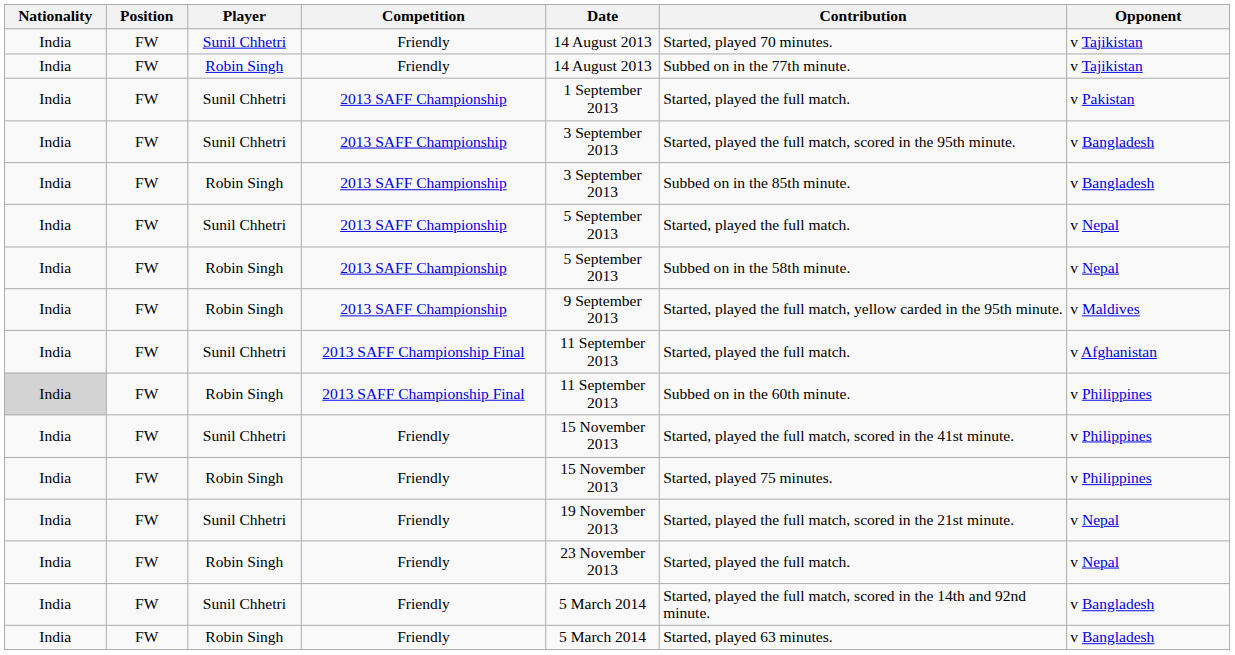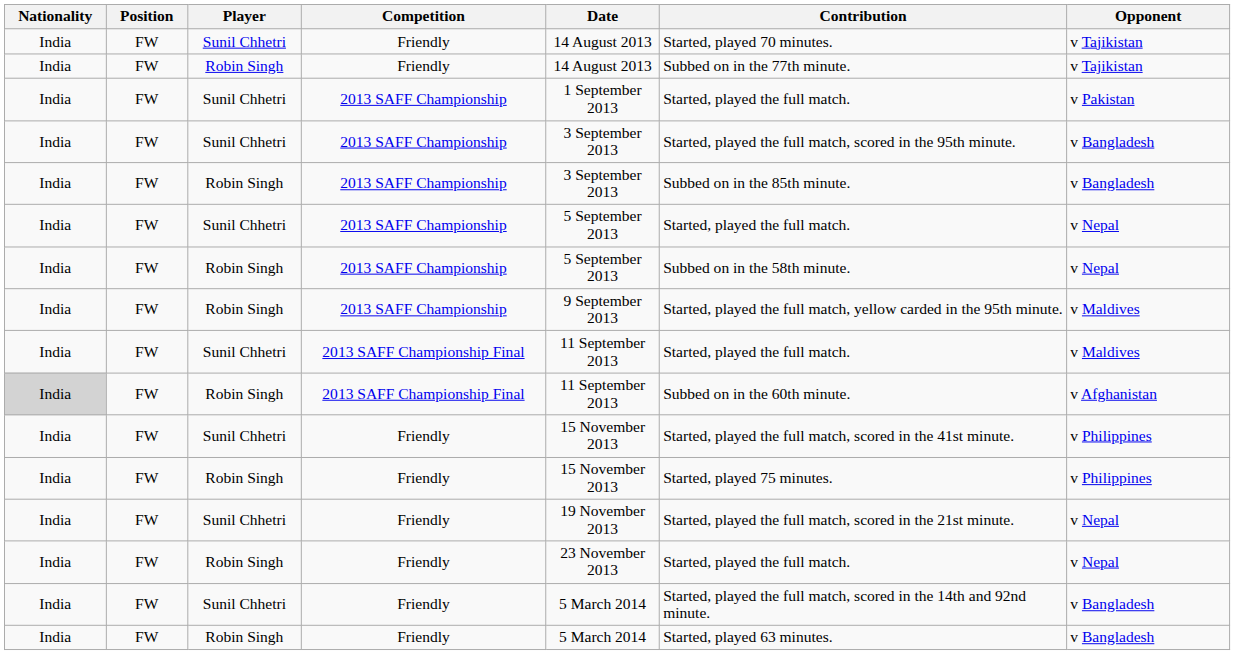Sunil Chhetri / 2013 SAFF Championship Final | Opponent: v Afghanistan -> v Maldives
Robin Singh / 2013 SAFF Championship Final | Opponent: v Philippines -> v Afghanistan
